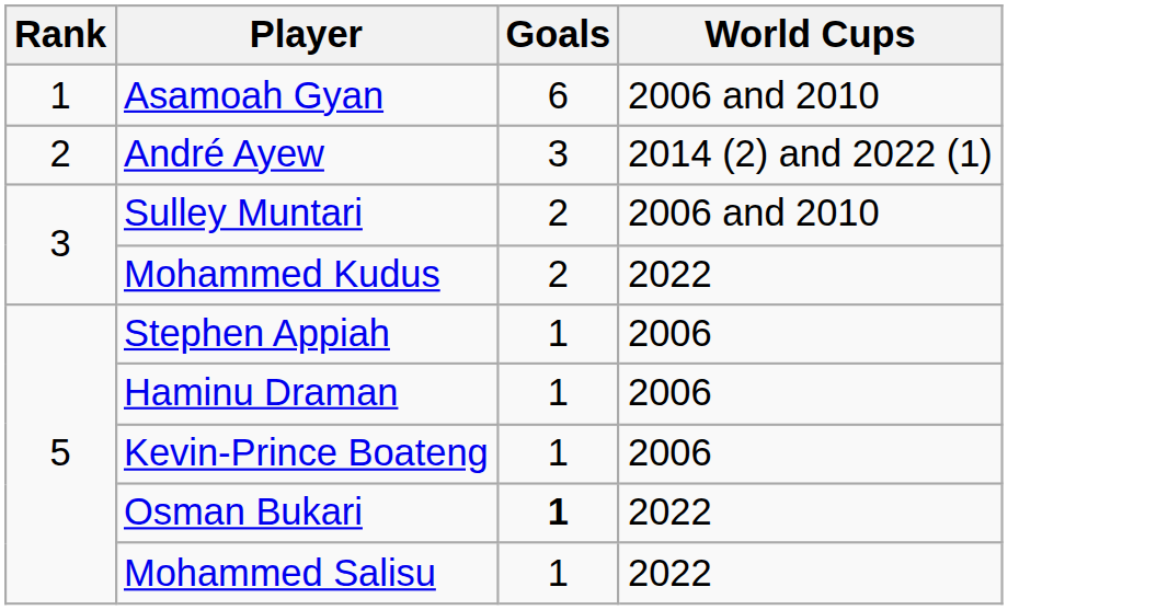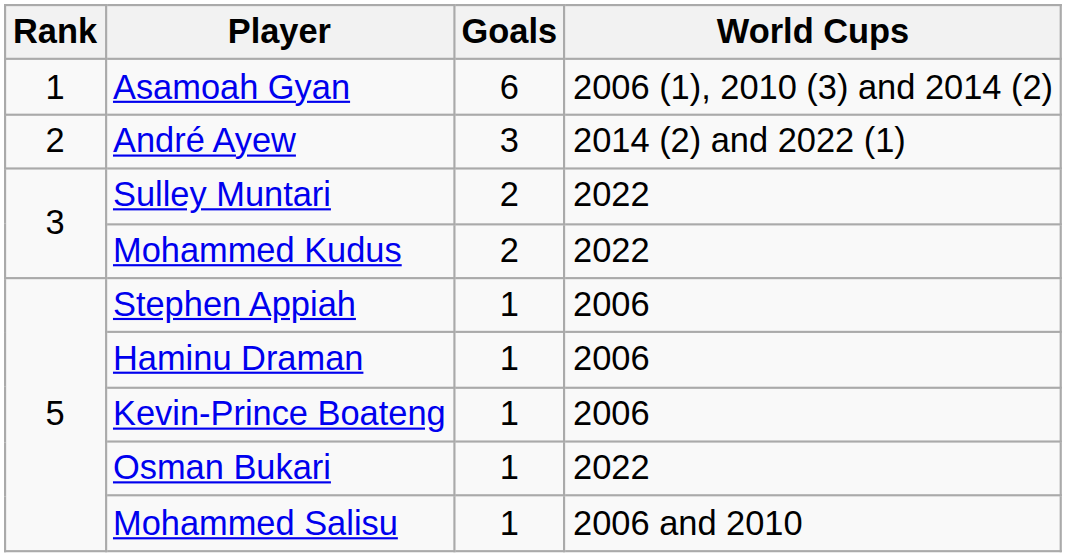Asamoah Gyan | World Cups: 2006 and 2010 -> 2006 (1), 2010 (3) and 2014 (2)
Sulley Muntari | World Cups: 2006 and 2010 -> 2022
Osman Bukari | Goals: bold -> normal
Mohammed Salisu | World Cups: 2022 -> 2006 and 2010
